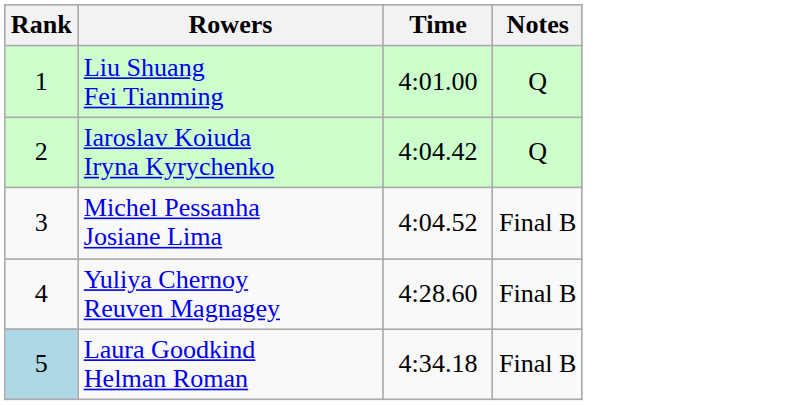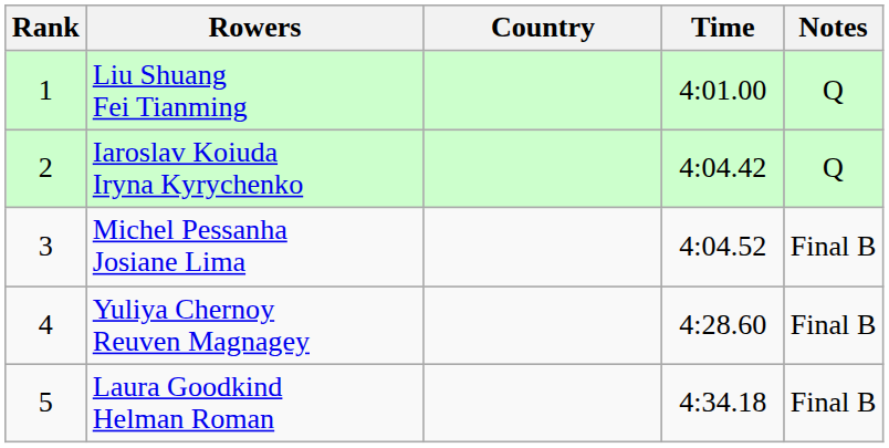+ column: Country
Laura Goodkind Helman Roman | Rank: lightblue background -> no background
